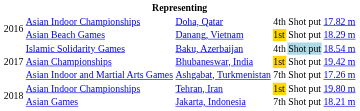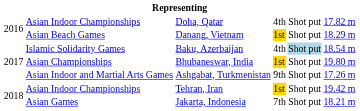Bhubaneswar, India | column 6: 19.42 m -> 19.80 m
Ashgabat, Turkmenistan | column 4: 7th -> 9th
Tehran, Iran | column 6: 19.80 m -> 19.42 m
